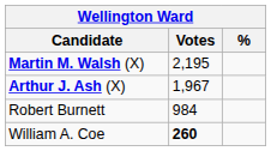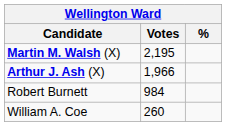Arthur J. Ash (X) | Votes: 1,967 -> 1,966
William A. Coe | Votes: bold -> normal
